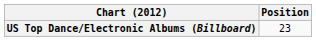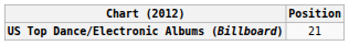US Top Dance/Electronic Albums (Billboard) | Position: 23 -> 21
